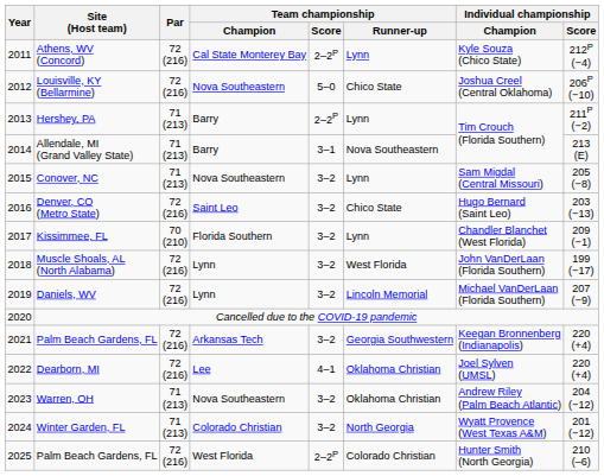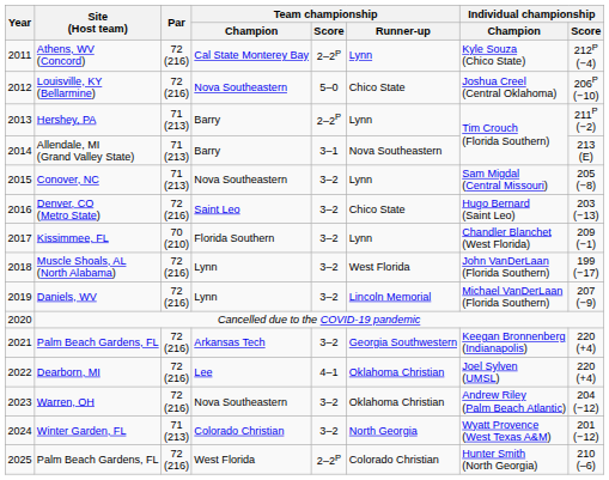Warren, OH | Par: 71 (213) -> 72 (216)
